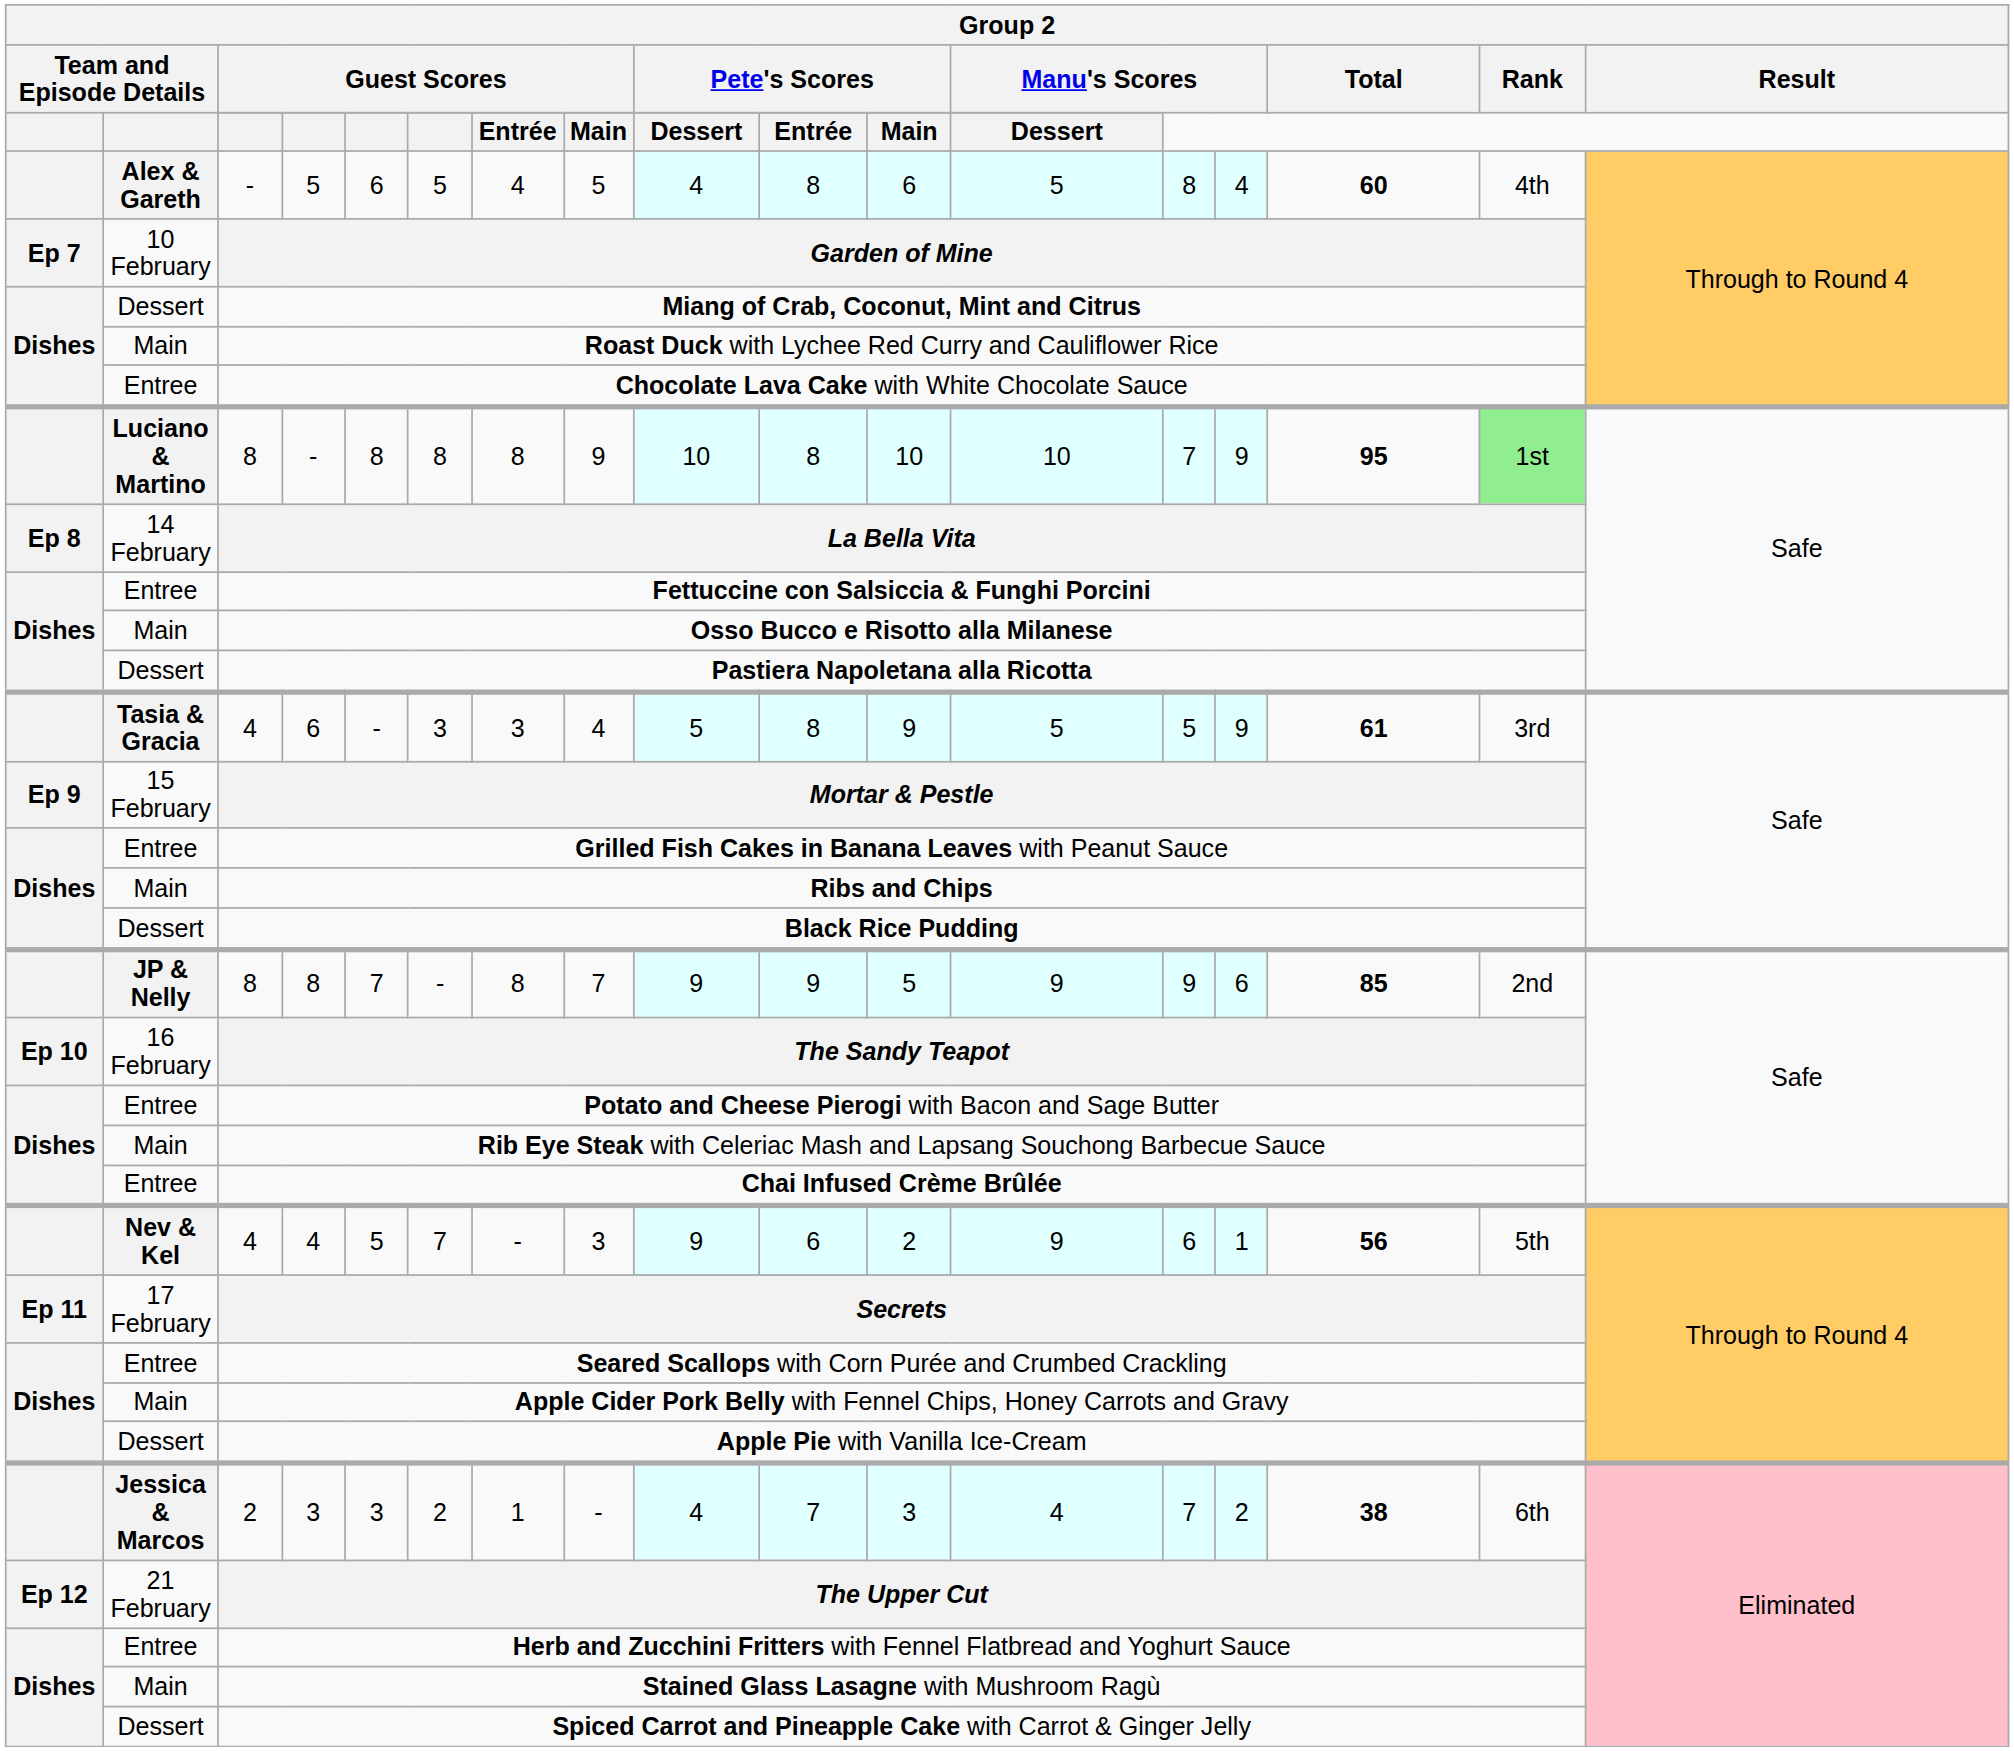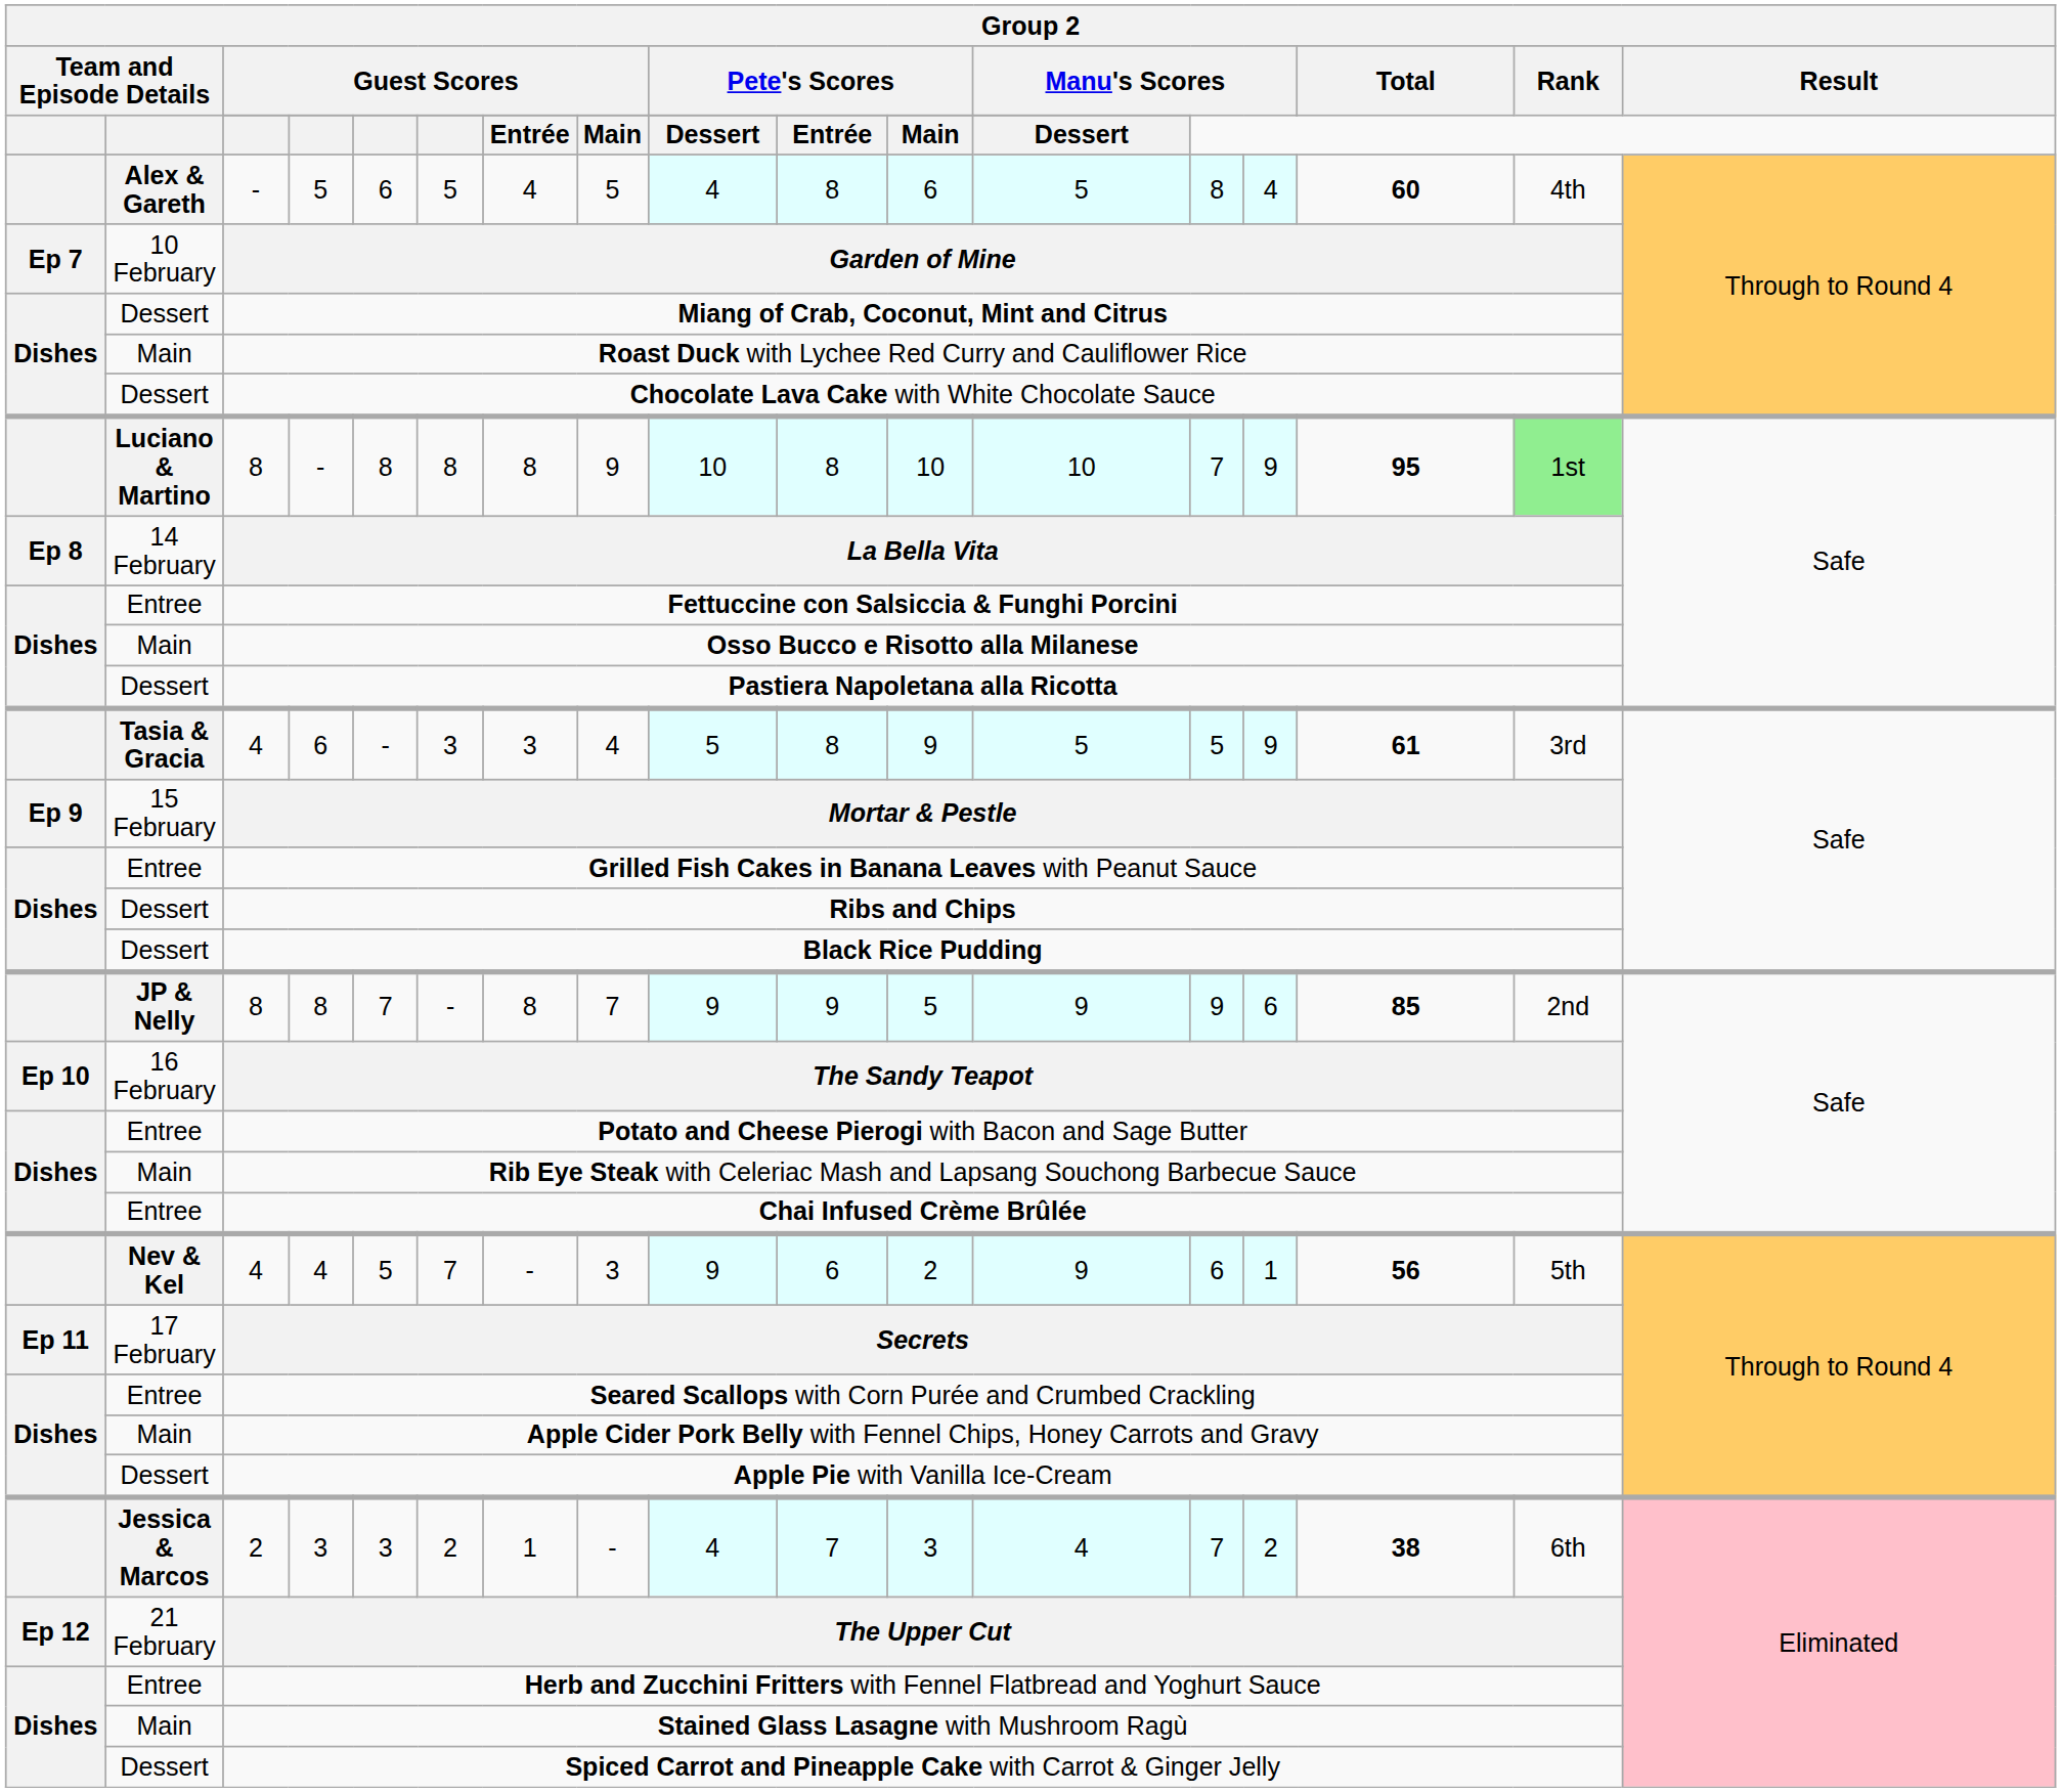Chocolate Lava Cake with White Chocolate Sauce | column 2: Entree -> Dessert
Ribs and Chips | column 2: Main -> Dessert
